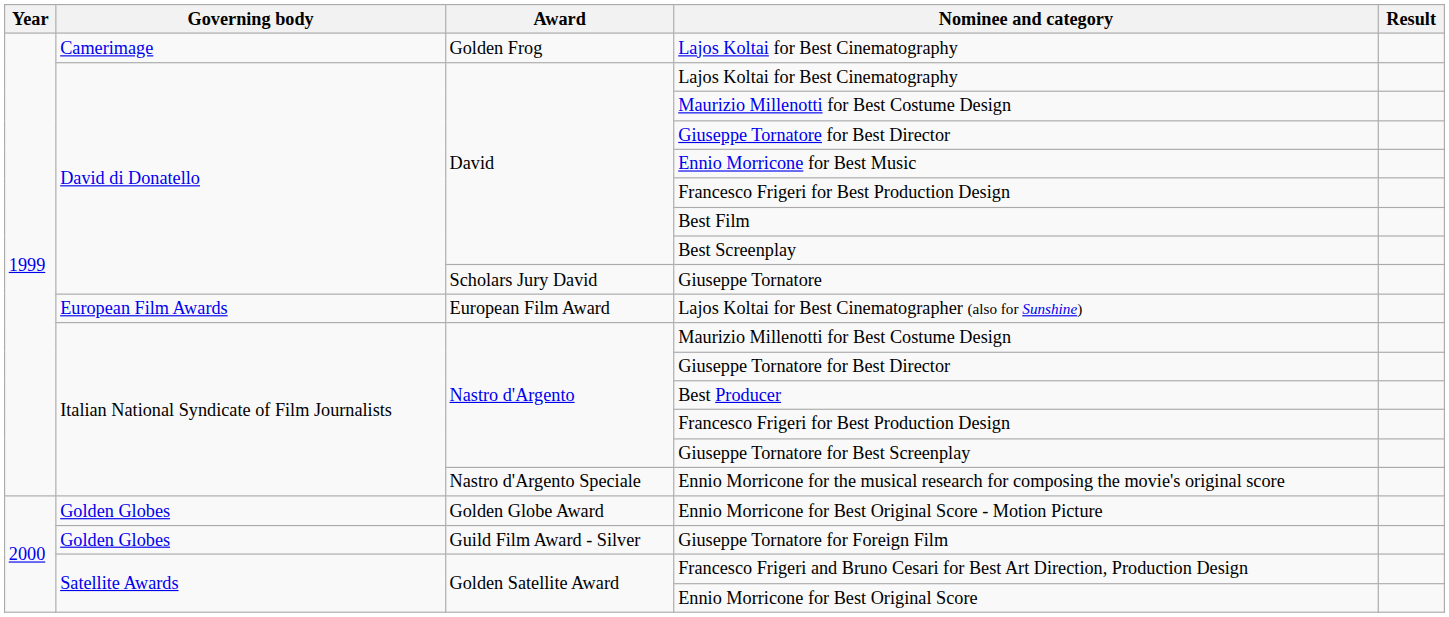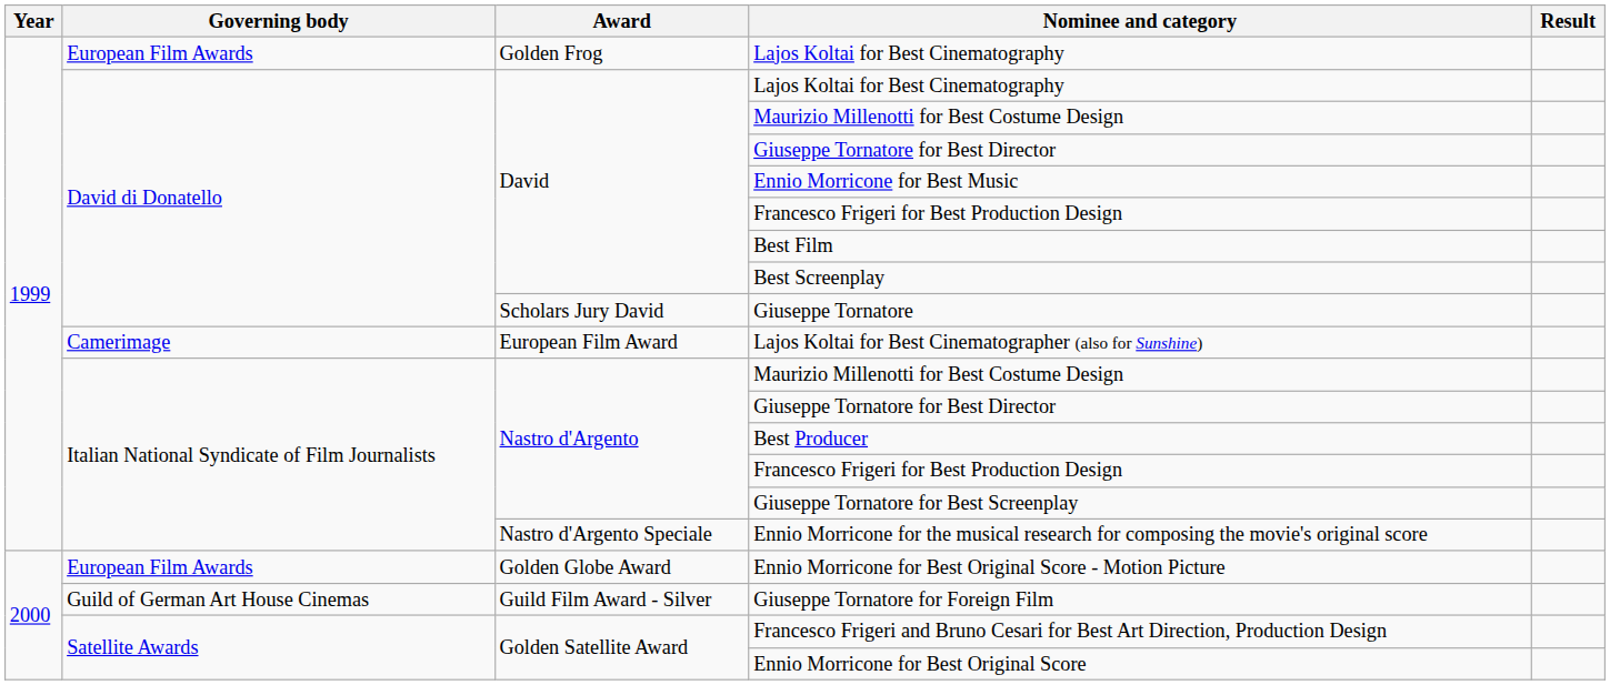Golden Frog / Lajos Koltai for Best Cinematography | Governing body: Camerimage -> European Film Awards
Lajos Koltai for Best Cinematographer (also for Sunshine) | Governing body: European Film Awards -> Camerimage
Ennio Morricone for Best Original Score - Motion Picture | Governing body: Golden Globes -> European Film Awards
Giuseppe Tornatore for Foreign Film | Governing body: Golden Globes -> Guild of German Art House Cinemas
